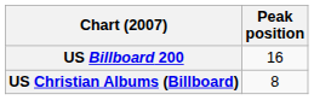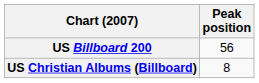US Billboard 200 | Peak position: 16 -> 56
